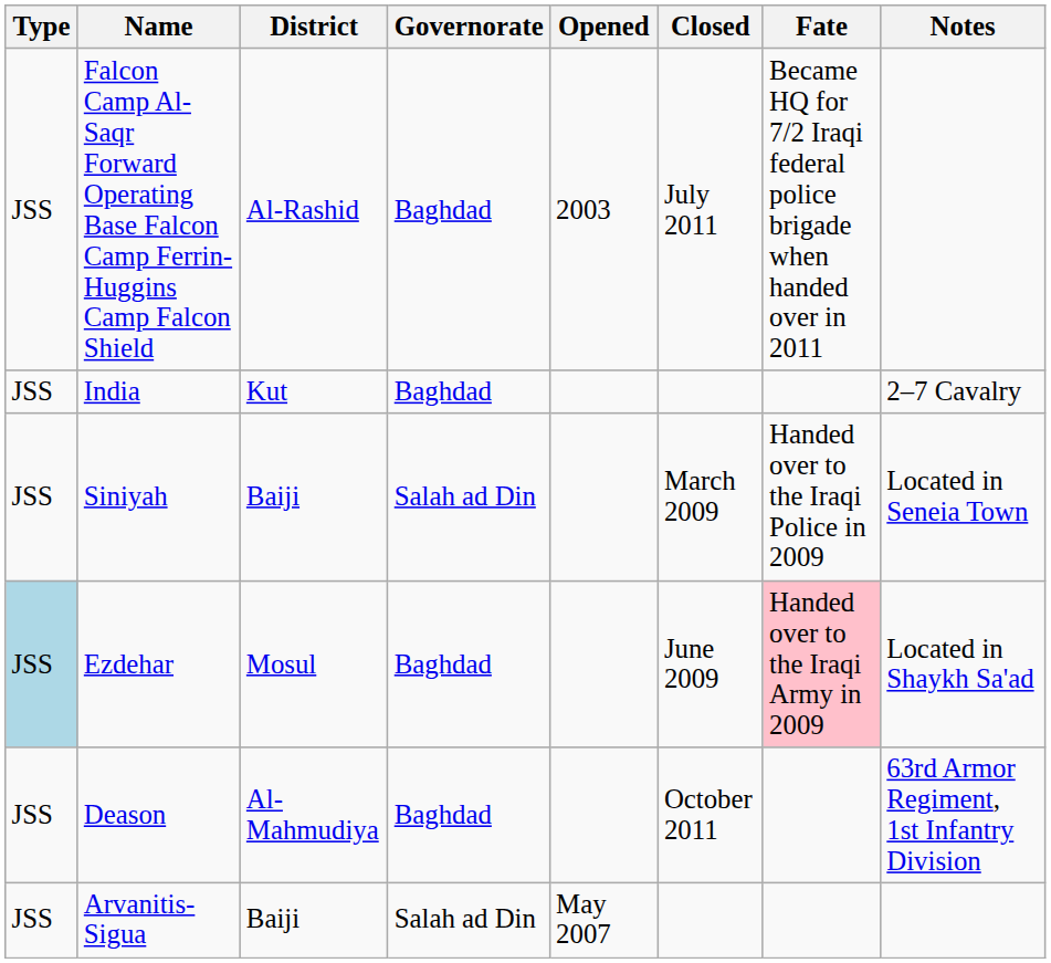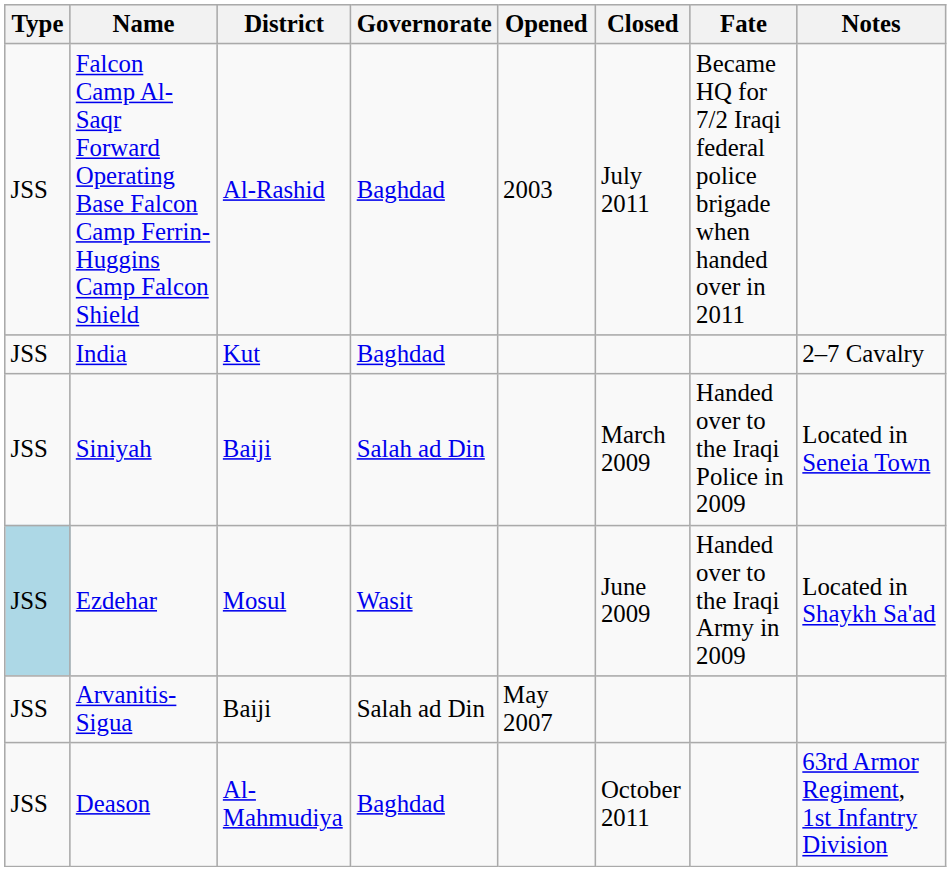Ezdehar | Governorate: Baghdad -> Wasit
Ezdehar | Fate: pink background -> no background
rows swapped: Deason <-> Arvanitis-Sigua
